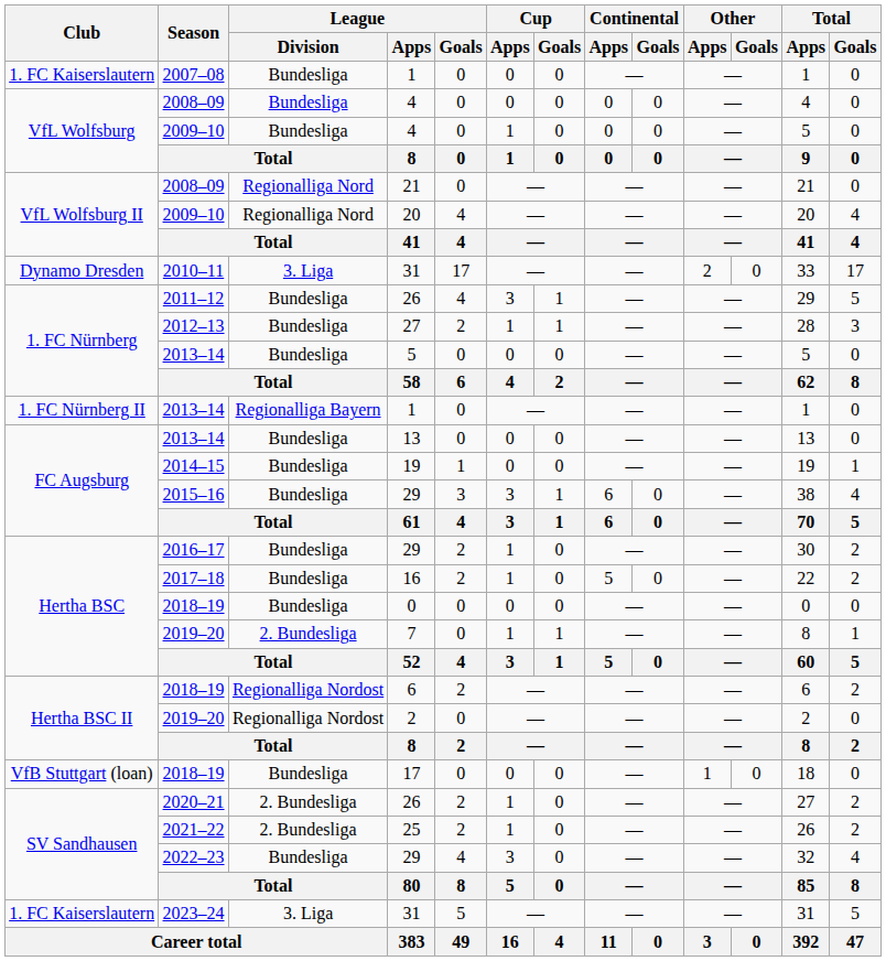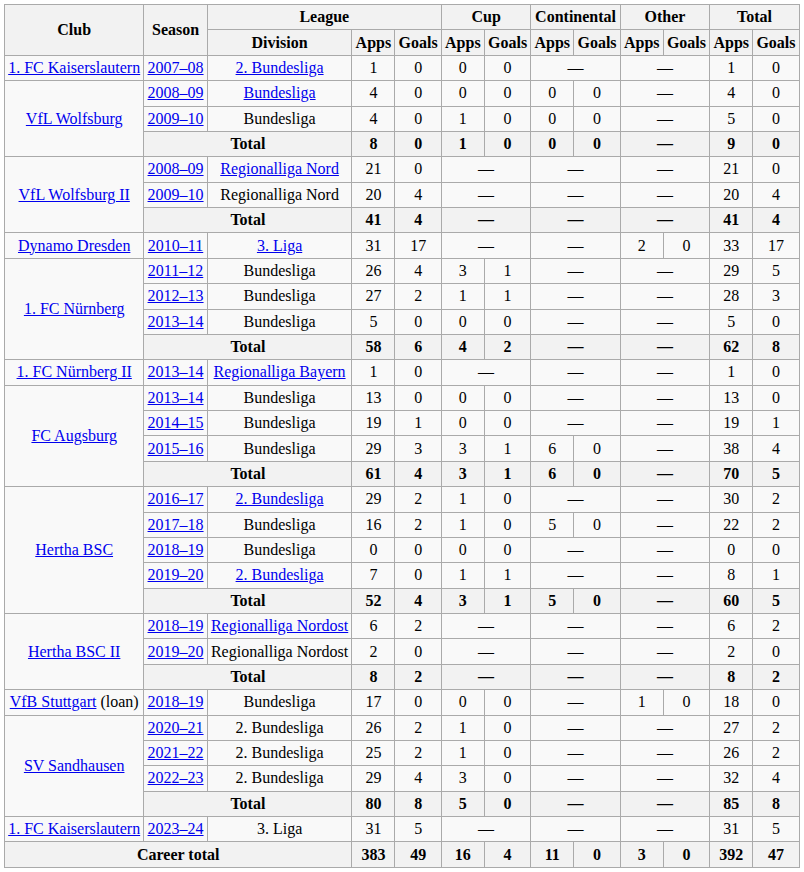2007–08 / 1 | League / Division: Bundesliga -> 2. Bundesliga
2016–17 / 29 | League / Division: Bundesliga -> 2. Bundesliga
2022–23 / 29 | League / Division: Bundesliga -> 2. Bundesliga
